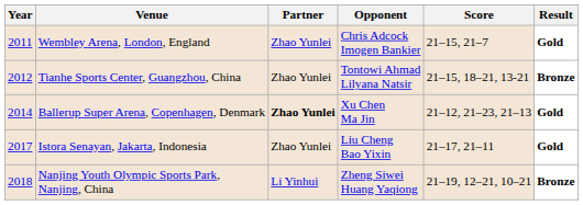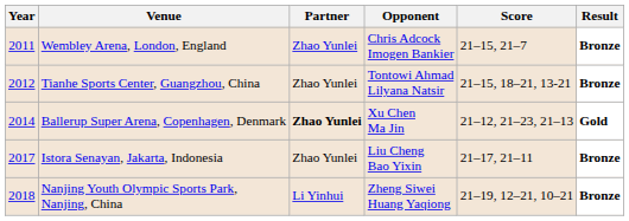Wembley Arena, London, England | Result: Gold -> Bronze
Istora Senayan, Jakarta, Indonesia | Result: Gold -> Bronze
